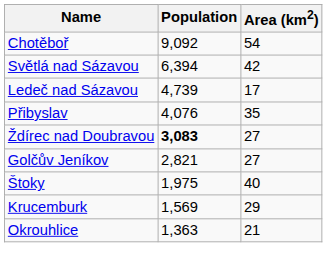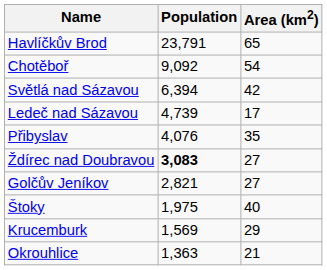+ row: Havlíčkův Brod | 23,791 | 65
